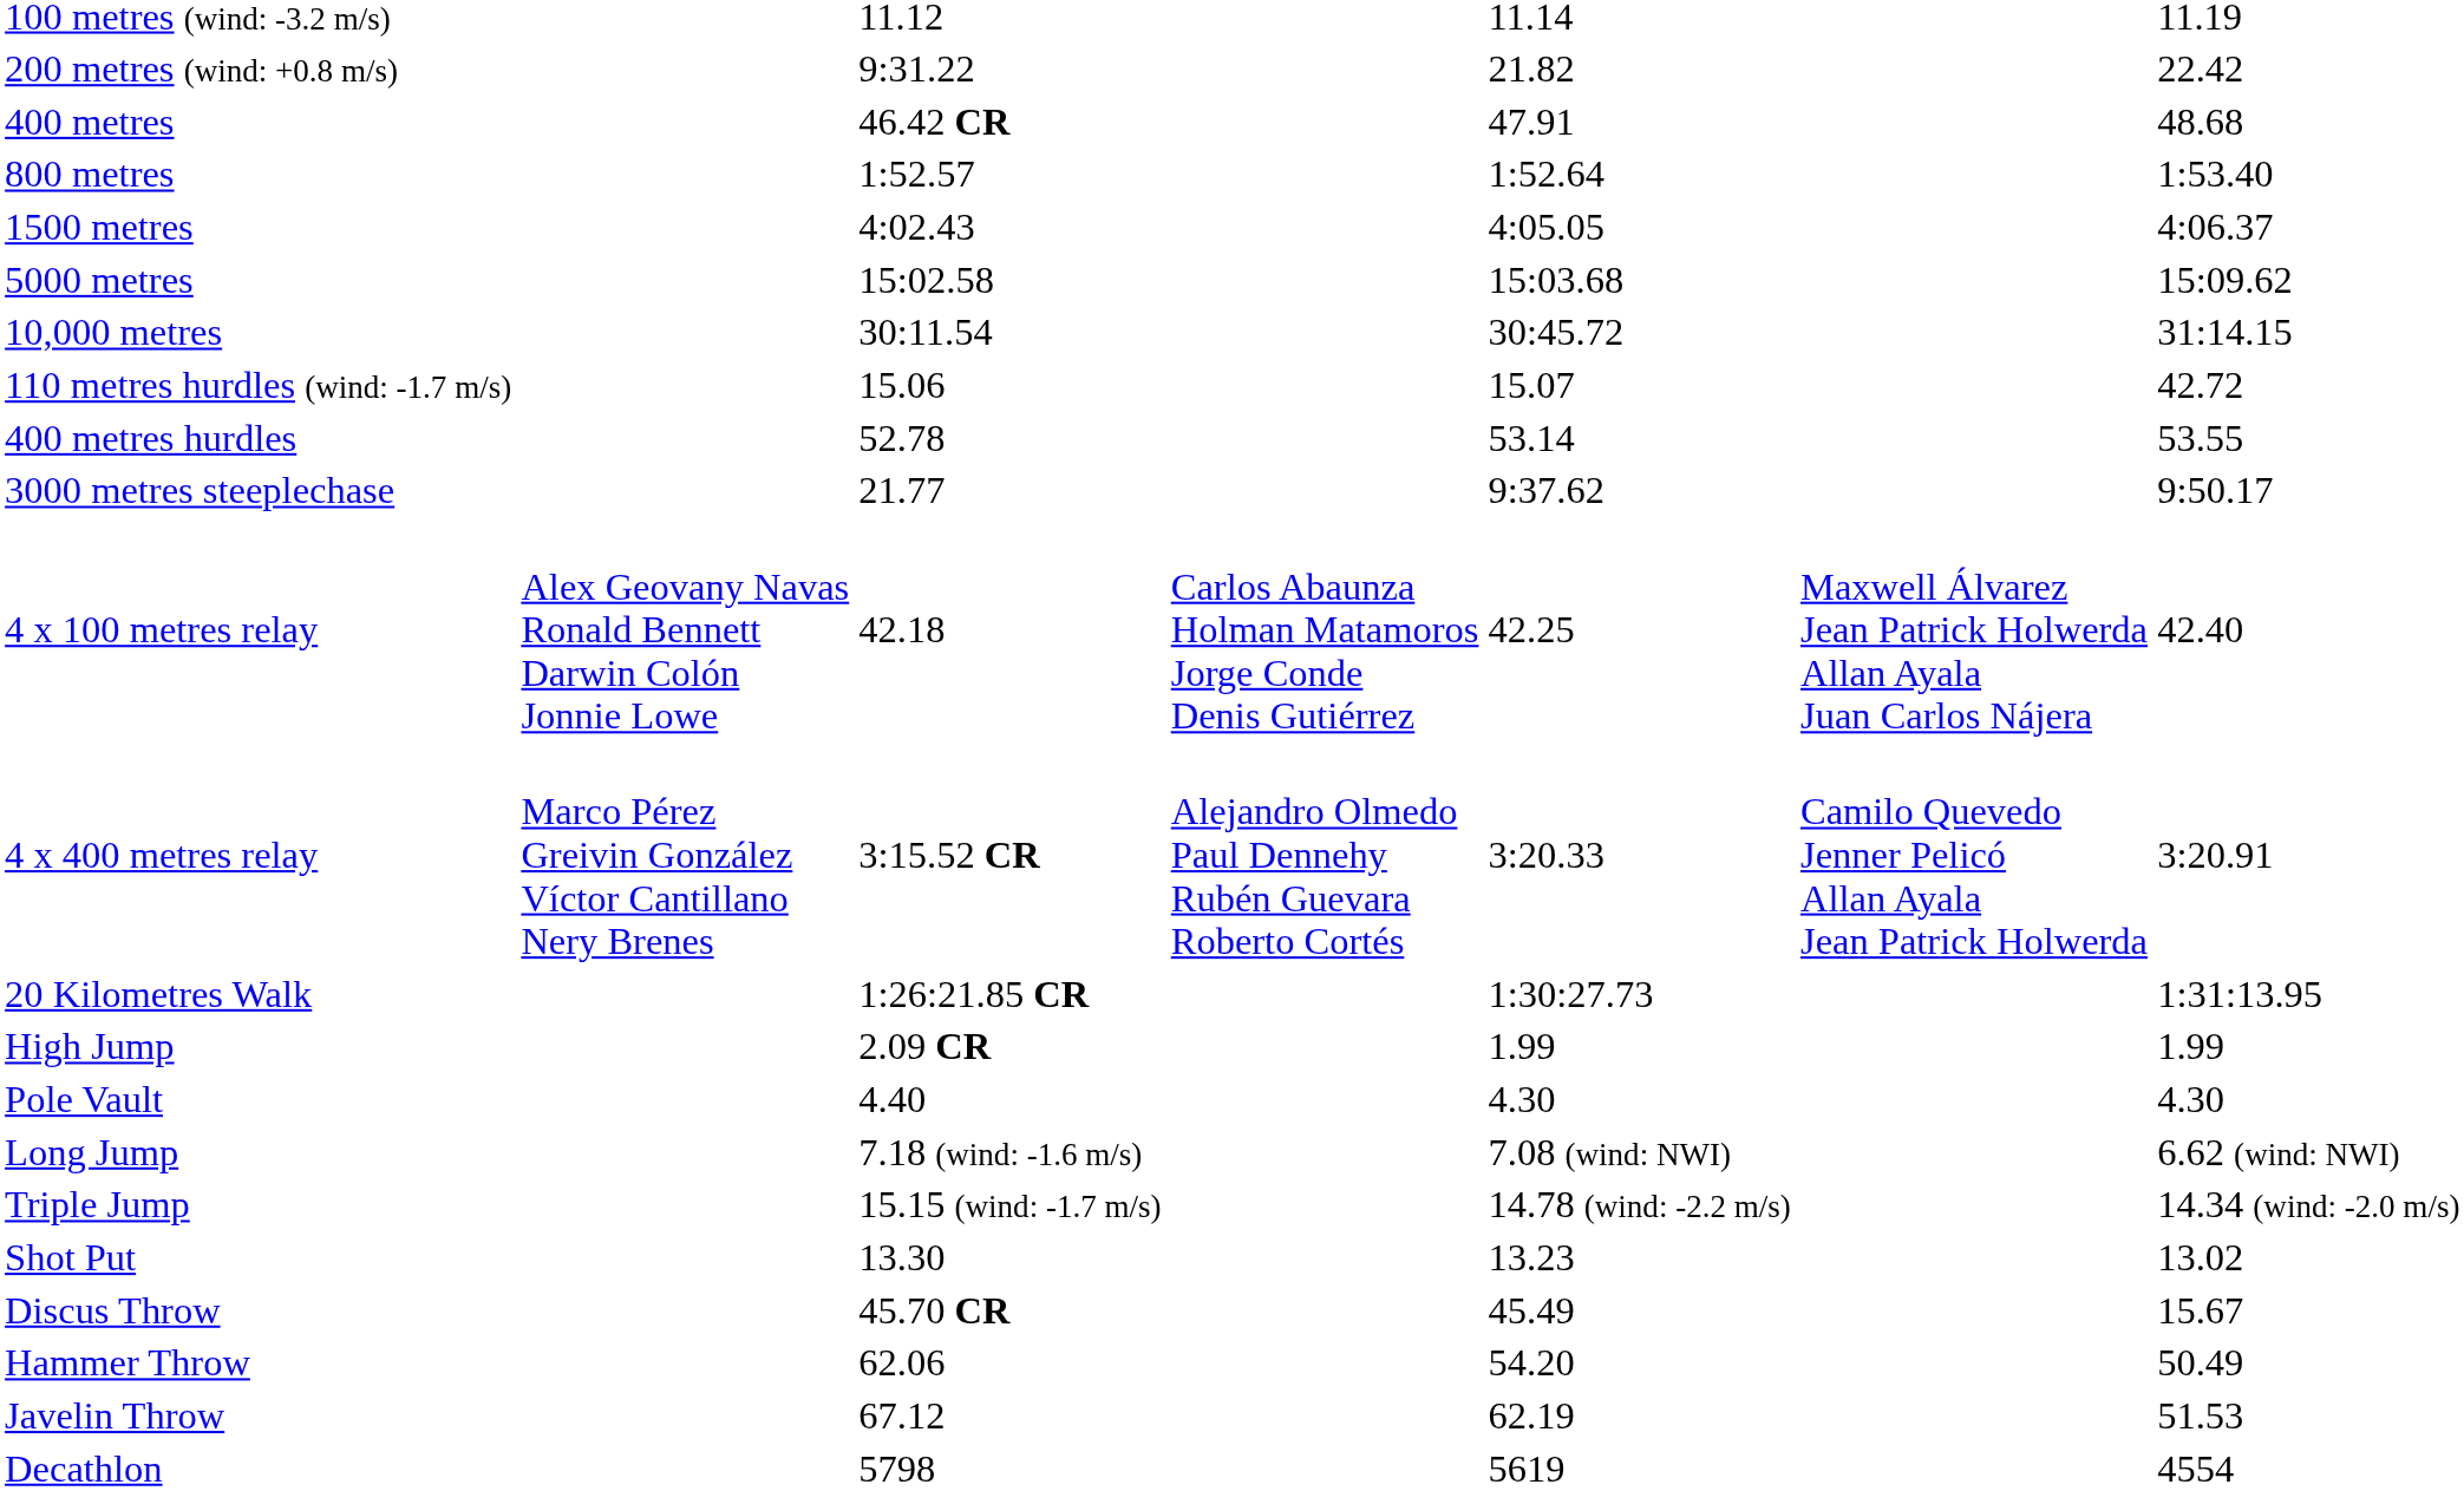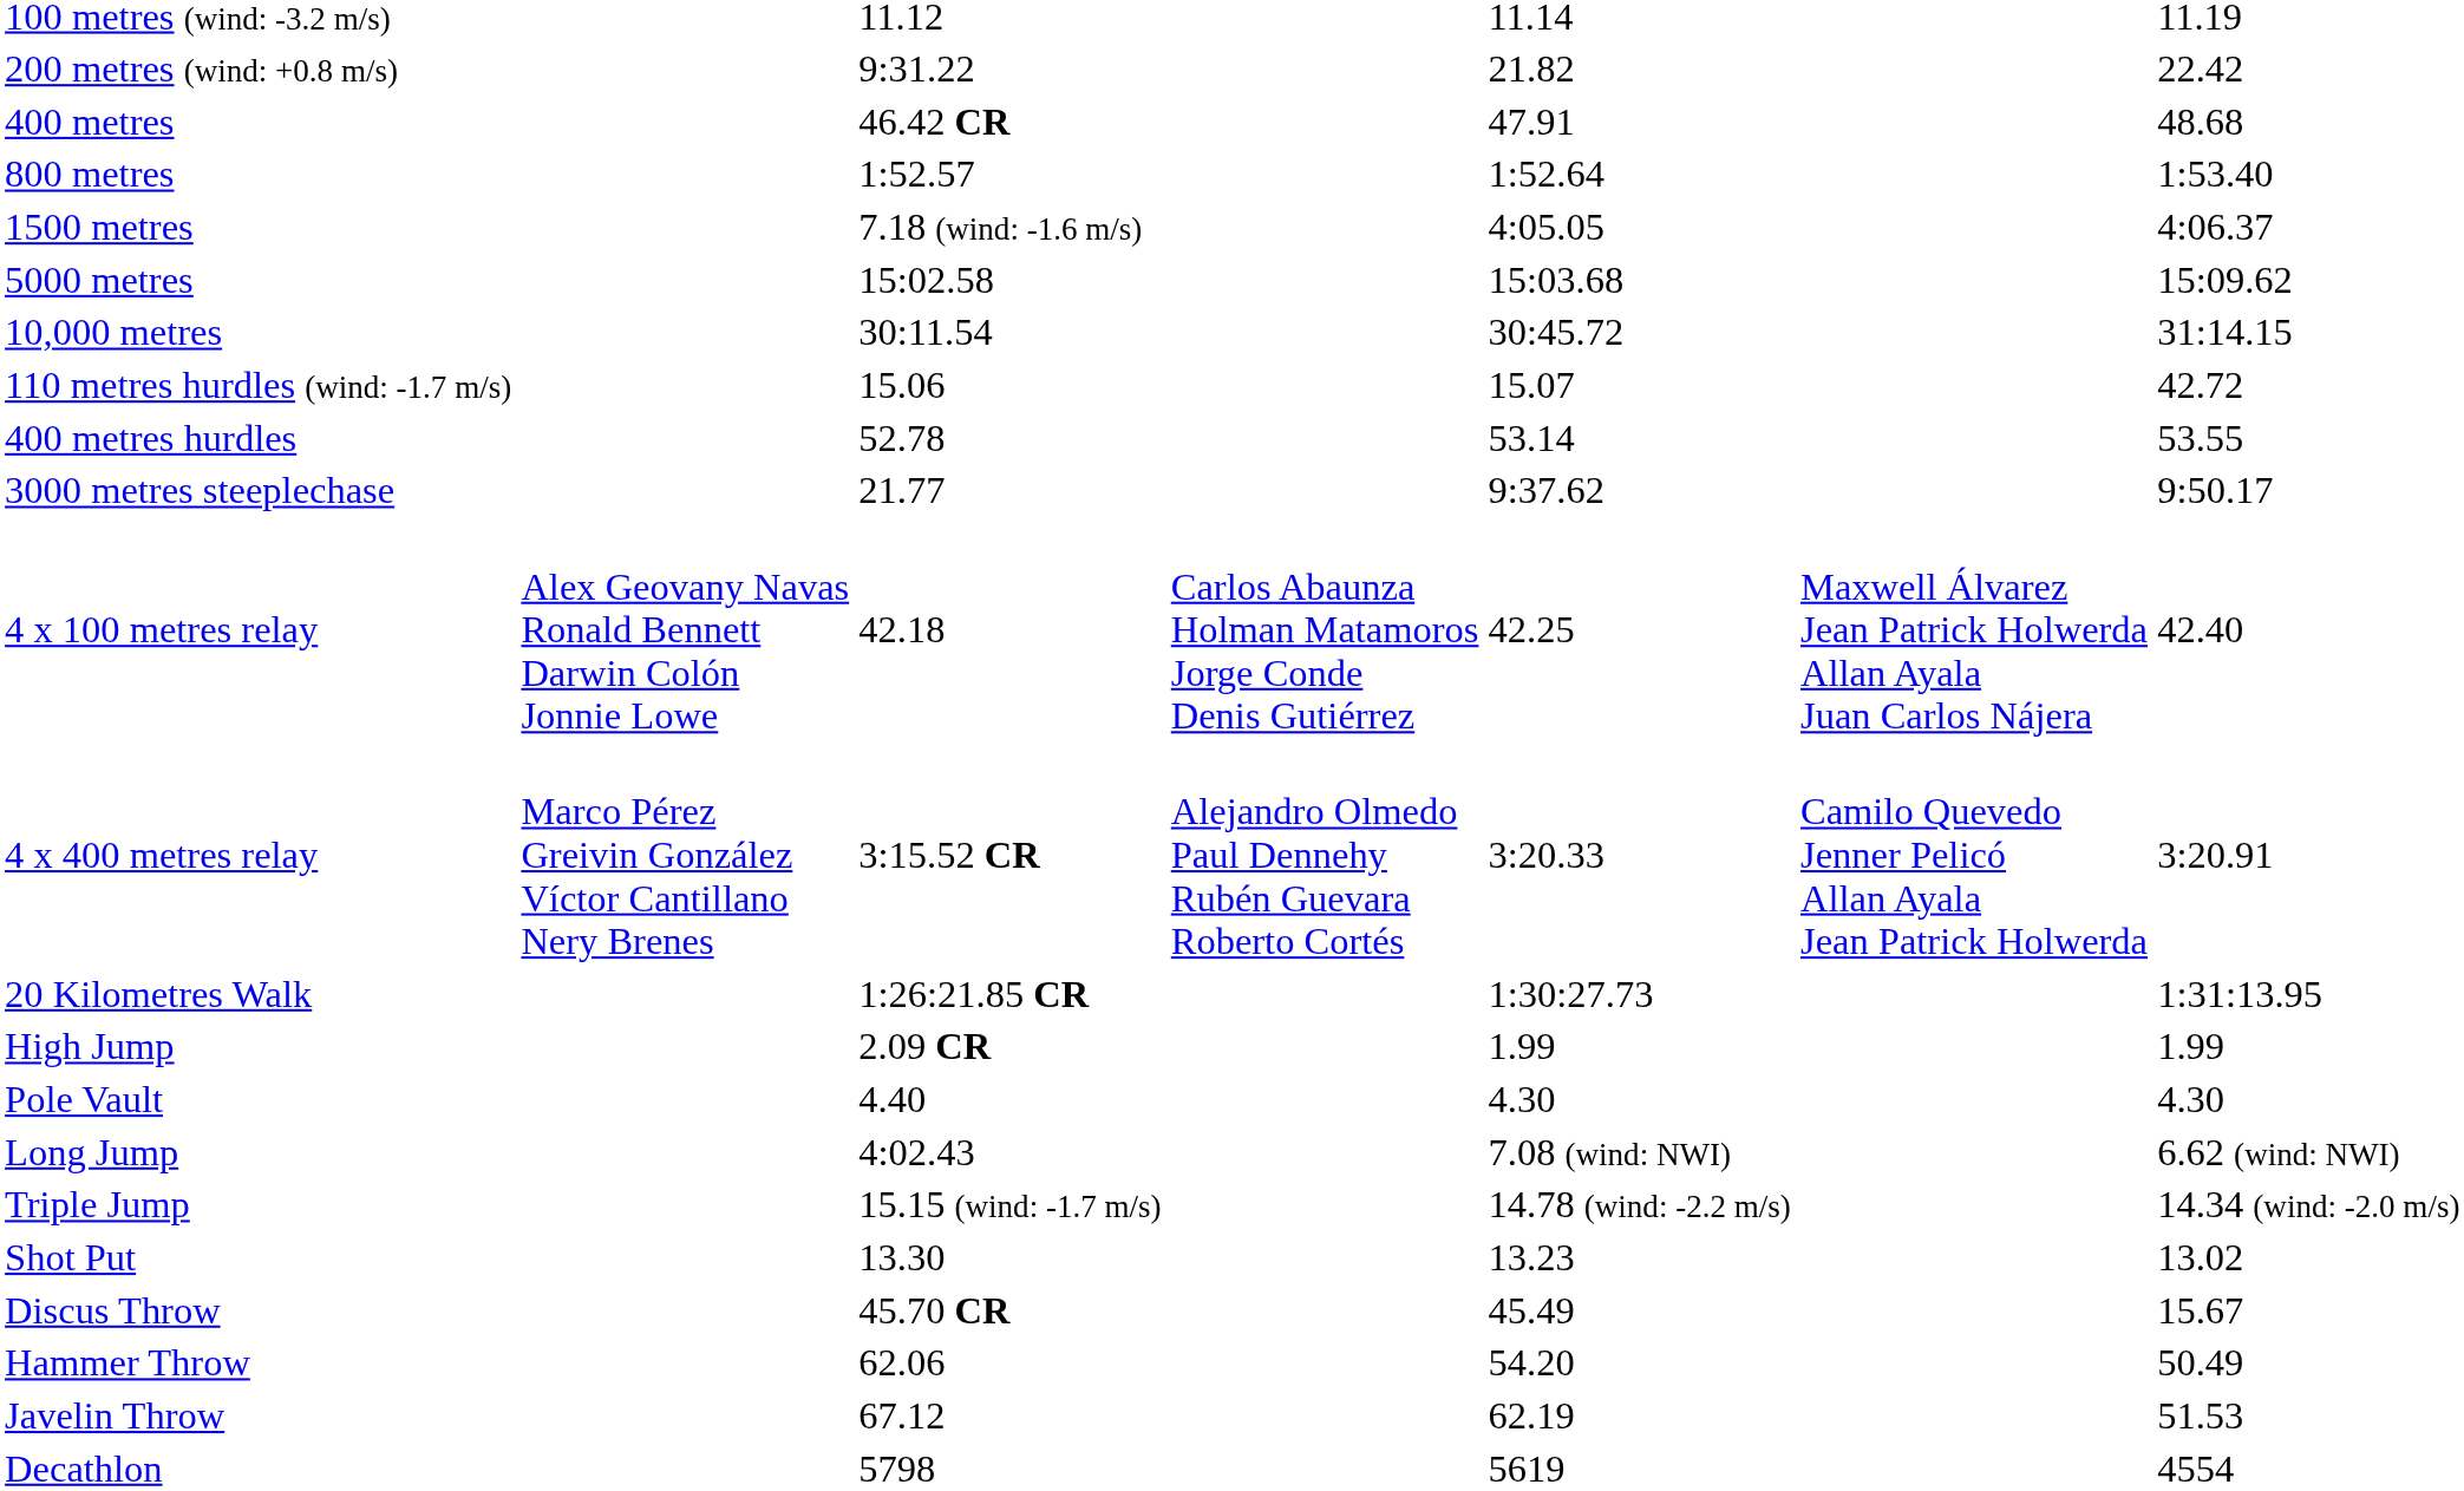1500 metres | column 3: 4:02.43 -> 7.18 (wind: -1.6 m/s)
Long Jump | column 3: 7.18 (wind: -1.6 m/s) -> 4:02.43
